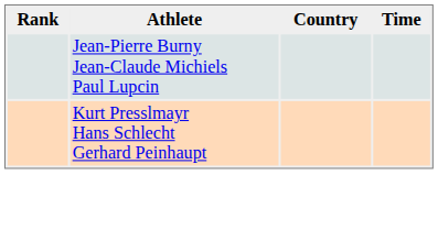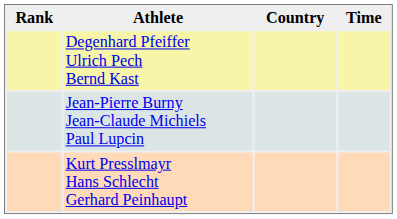+ row: Degenhard Pfeiffer Ulrich Pech Bernd Kast
